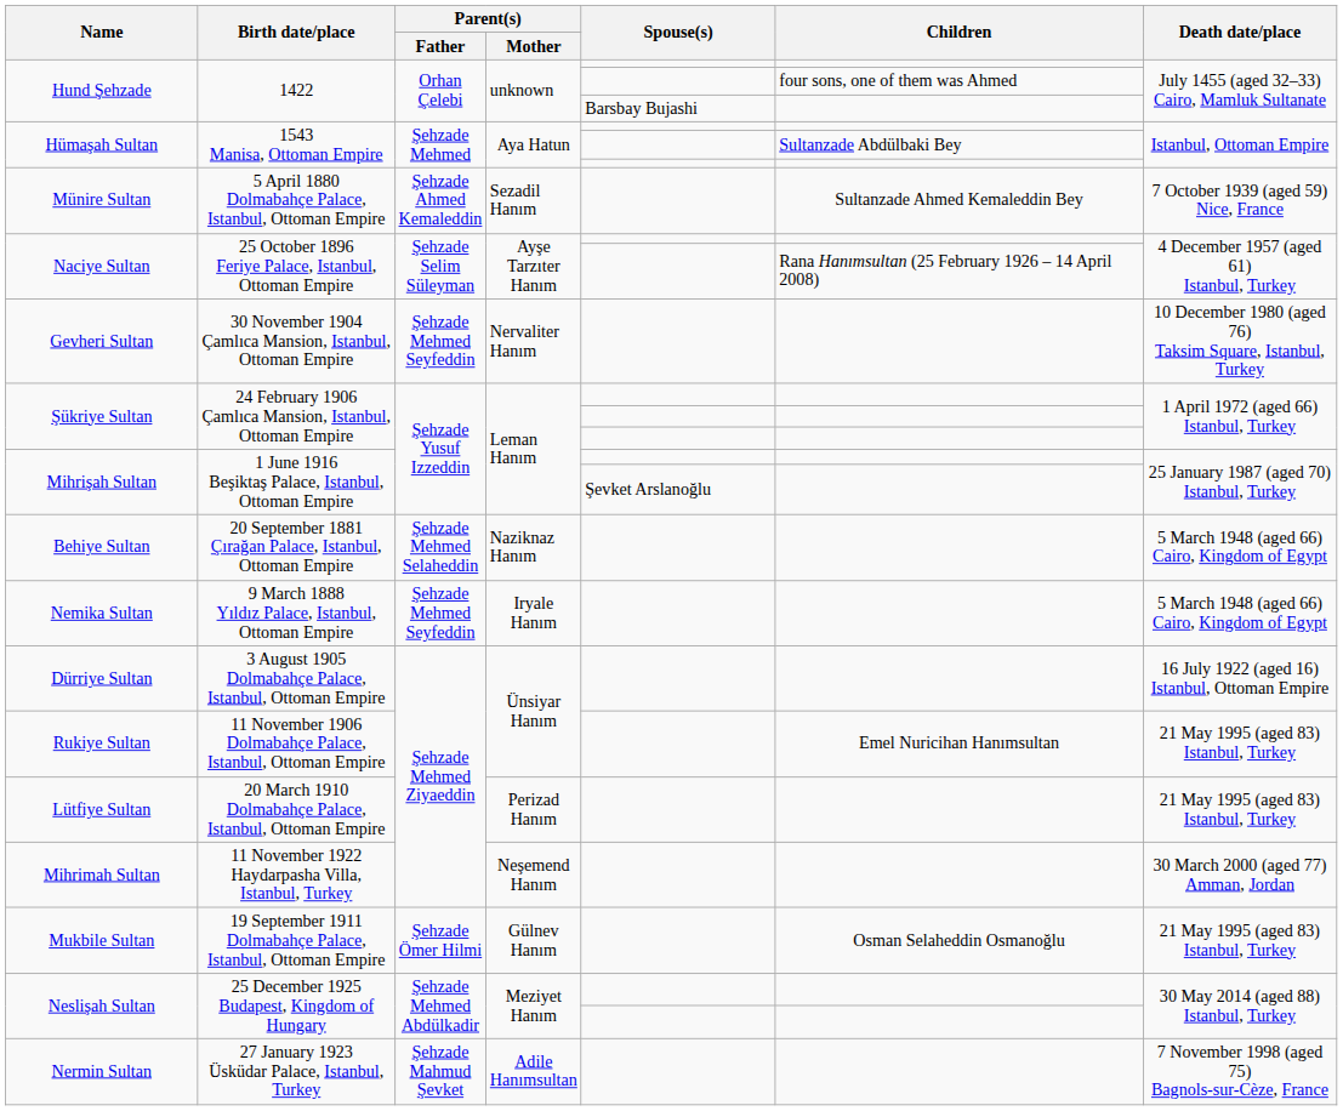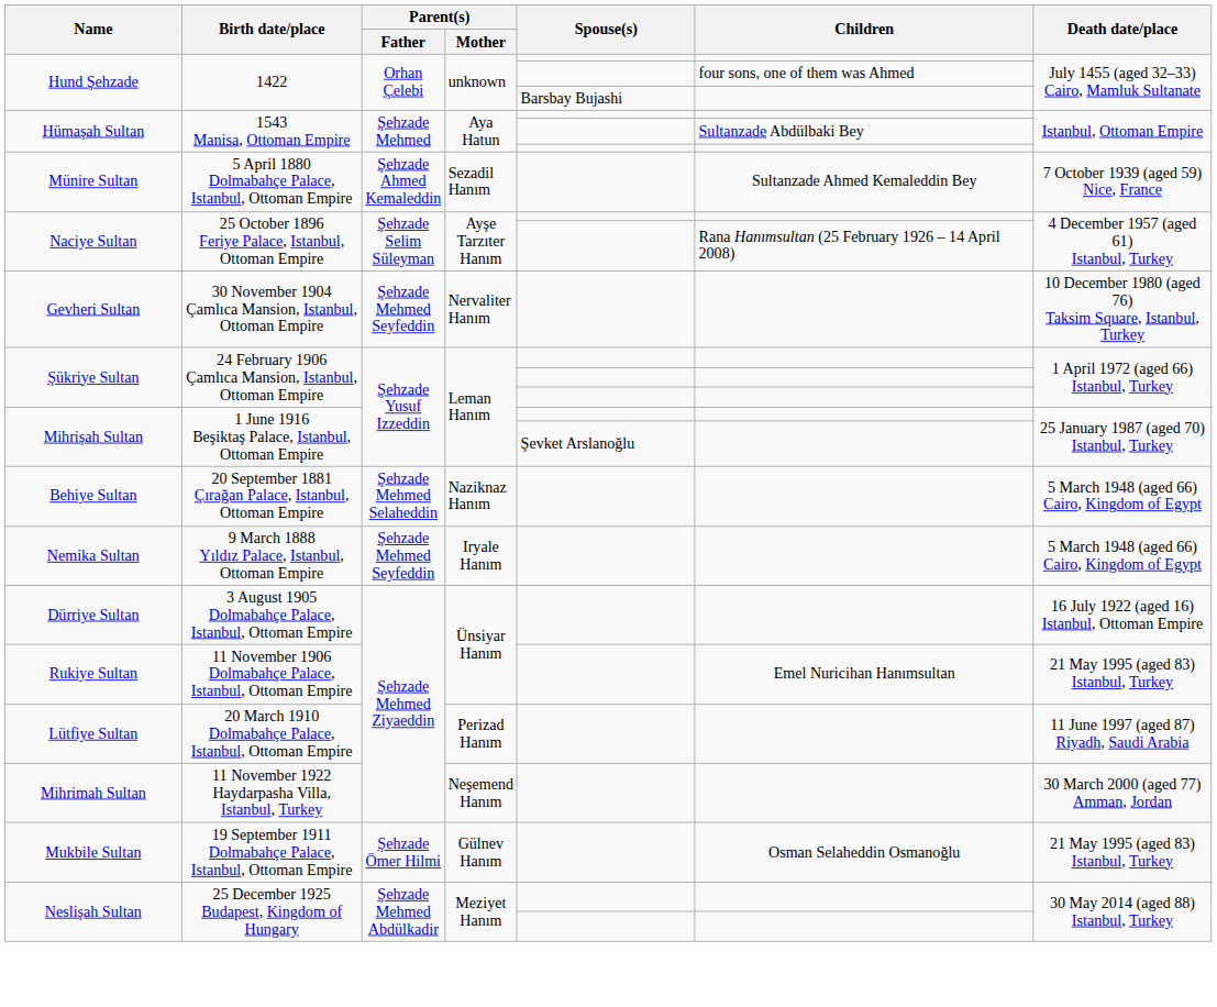Lütfiye Sultan | Death date/place: 21 May 1995 (aged 83) Istanbul, Turkey -> 11 June 1997 (aged 87) Riyadh, Saudi Arabia
- row: Nermin Sultan | 27 January 1923 Üsküdar Palace, Istanbul, Turkey | Şehzade Mahmud Şevket | Adile Hanımsultan | 7 November 1998 (aged 75) Bagnols-sur-Cèze, France
